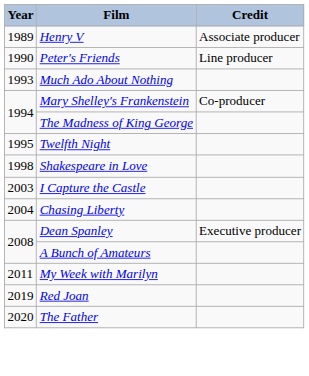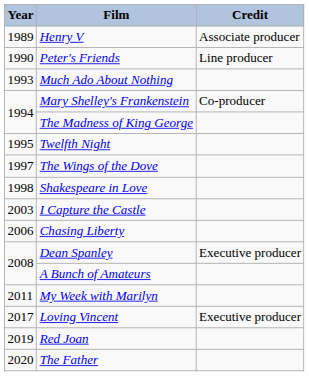+ row: 1997 | The Wings of the Dove
Chasing Liberty | Year: 2004 -> 2006
+ row: 2017 | Loving Vincent | Executive producer
